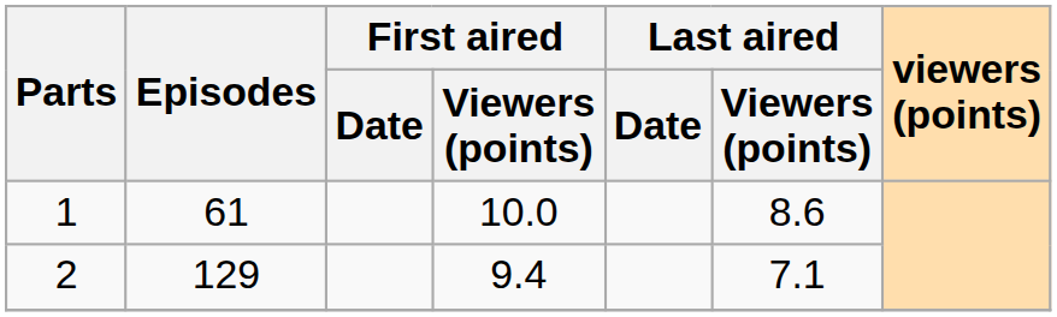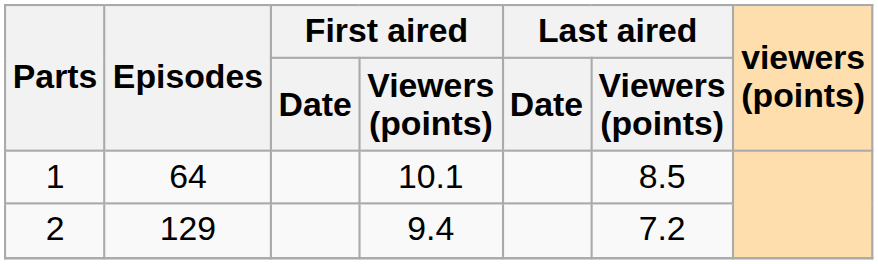1 | Episodes: 61 -> 64
1 | First aired / Viewers (points): 10.0 -> 10.1
1 | Last aired / Viewers (points): 8.6 -> 8.5
2 | Last aired / Viewers (points): 7.1 -> 7.2
